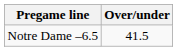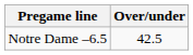Notre Dame –6.5 | Over/under: 41.5 -> 42.5
